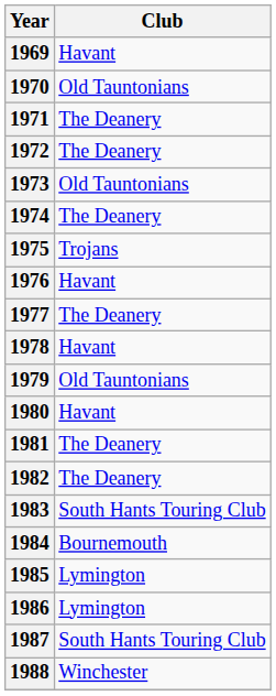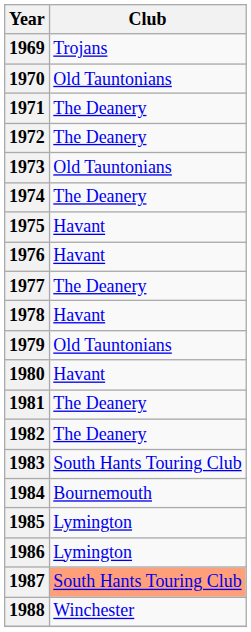1969 | Club: Havant -> Trojans
1975 | Club: Trojans -> Havant
1987 | Club: no background -> lightsalmon background
